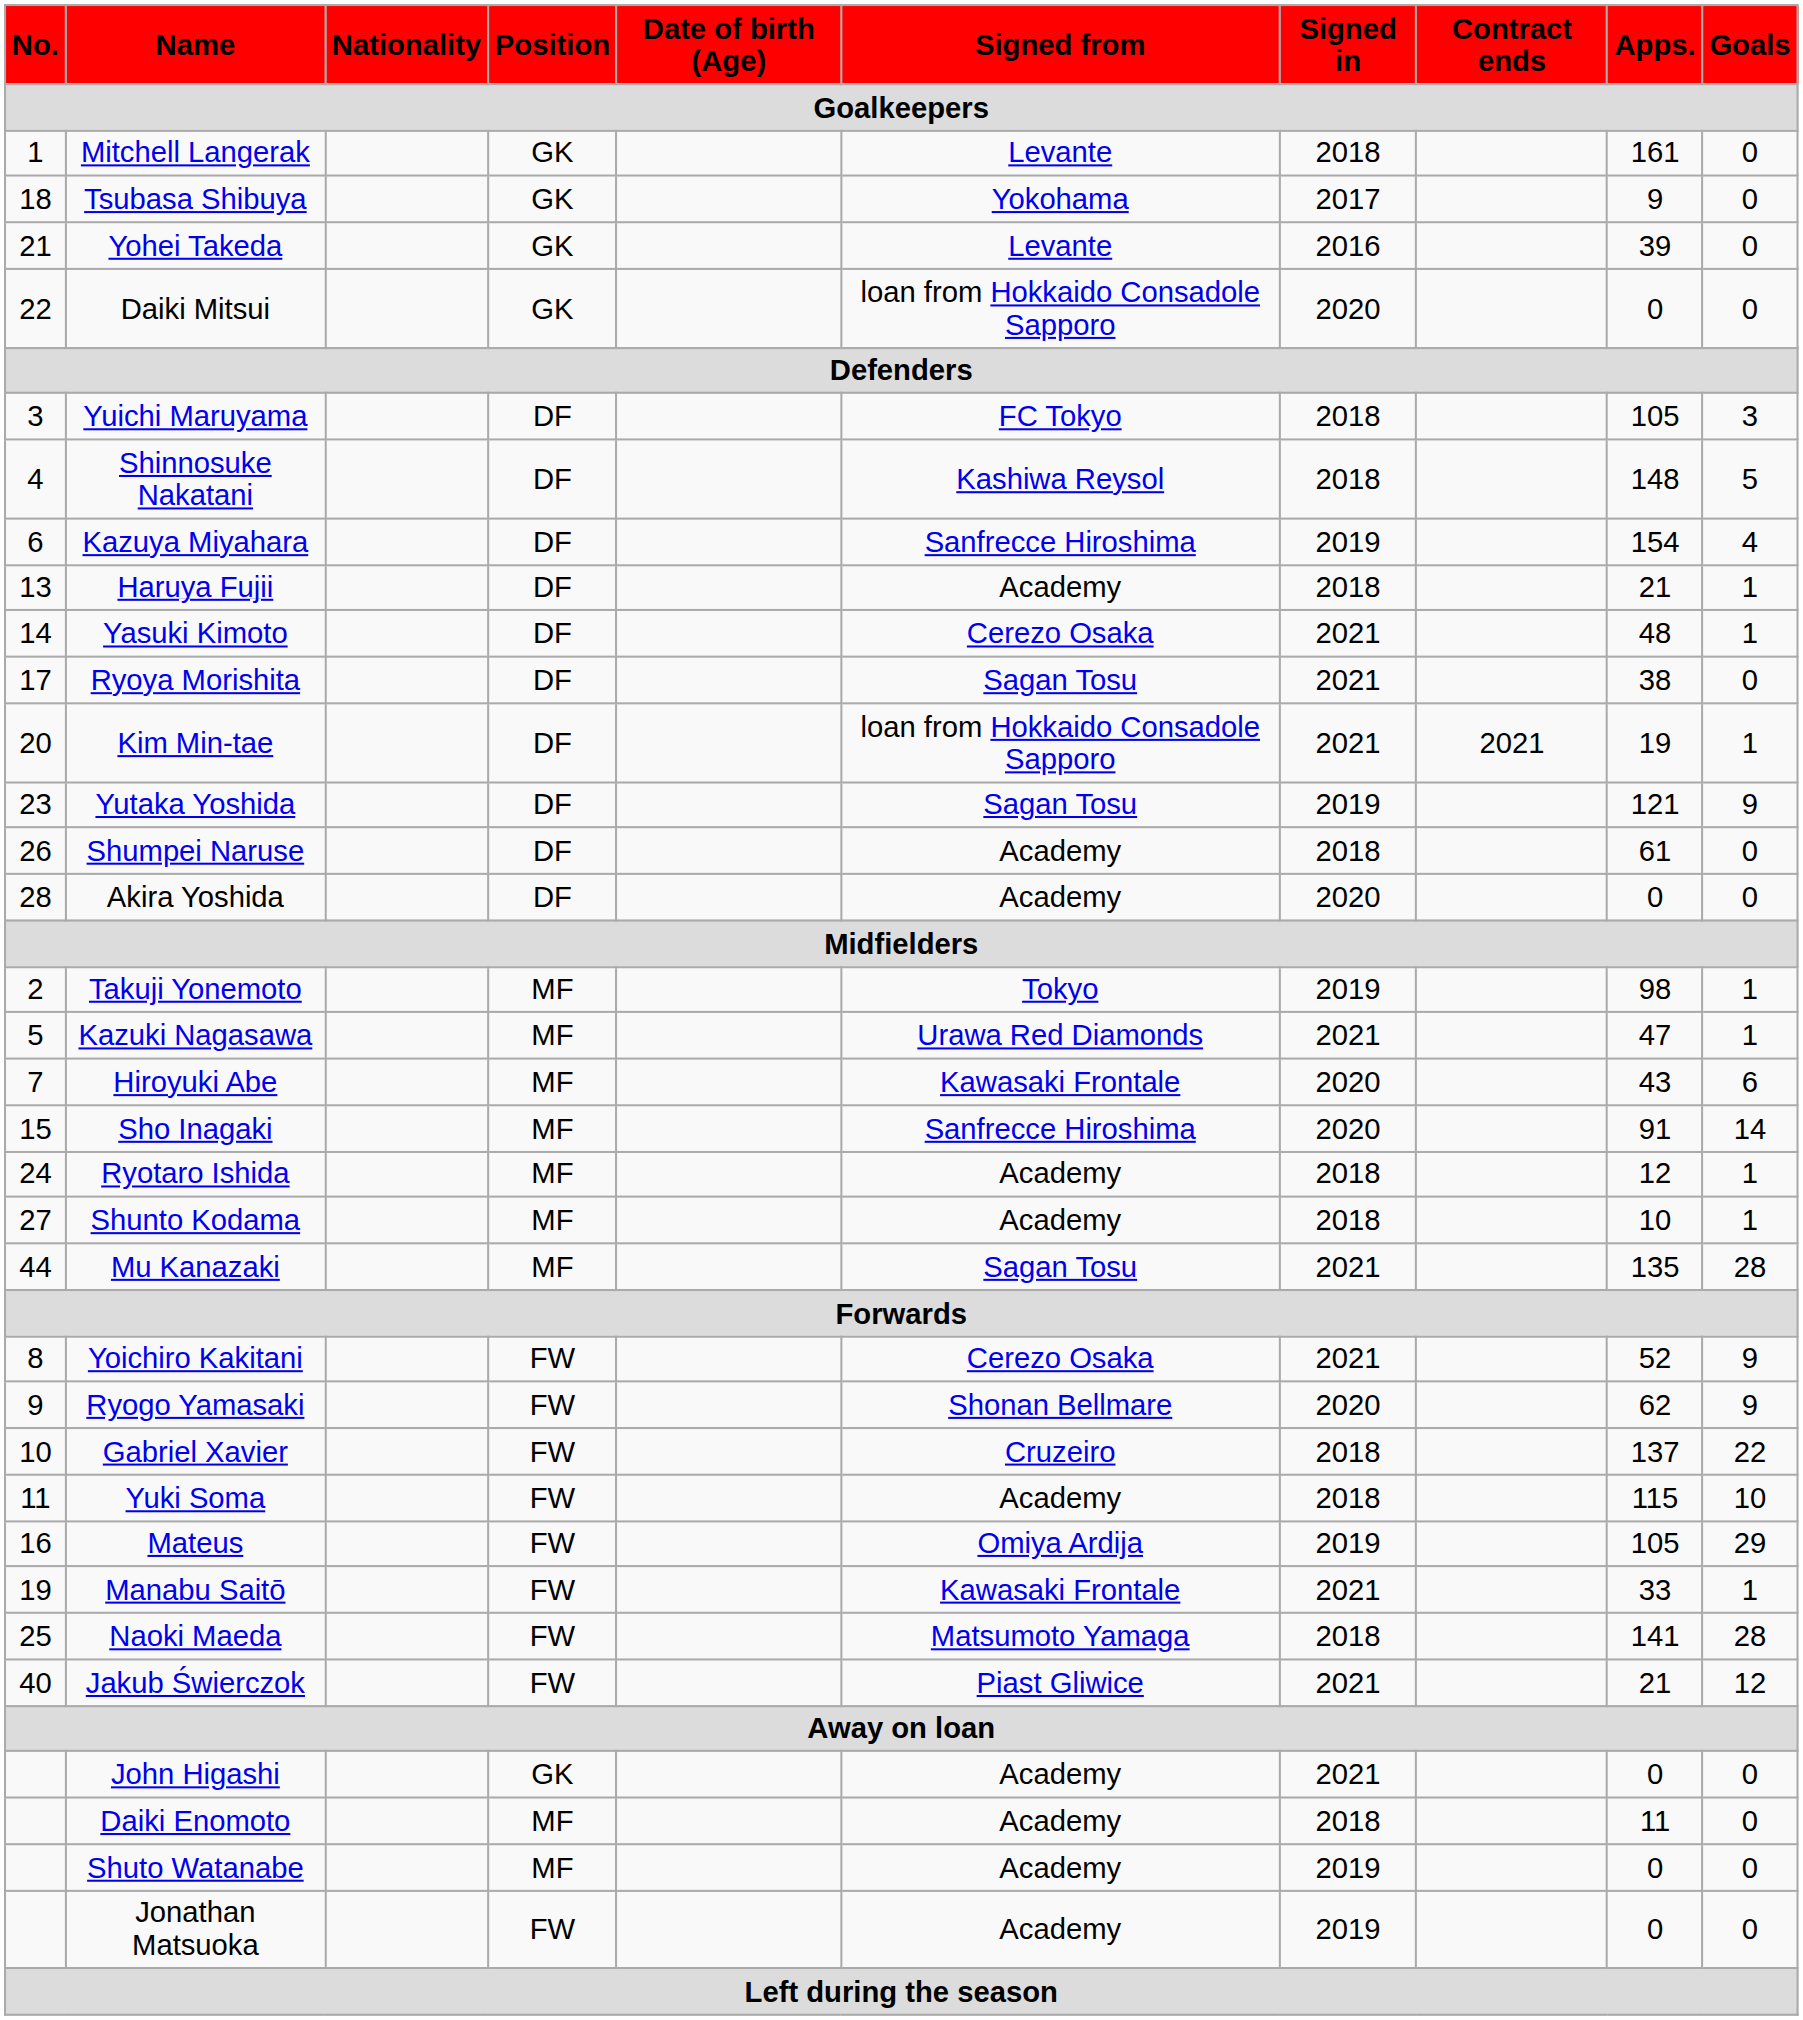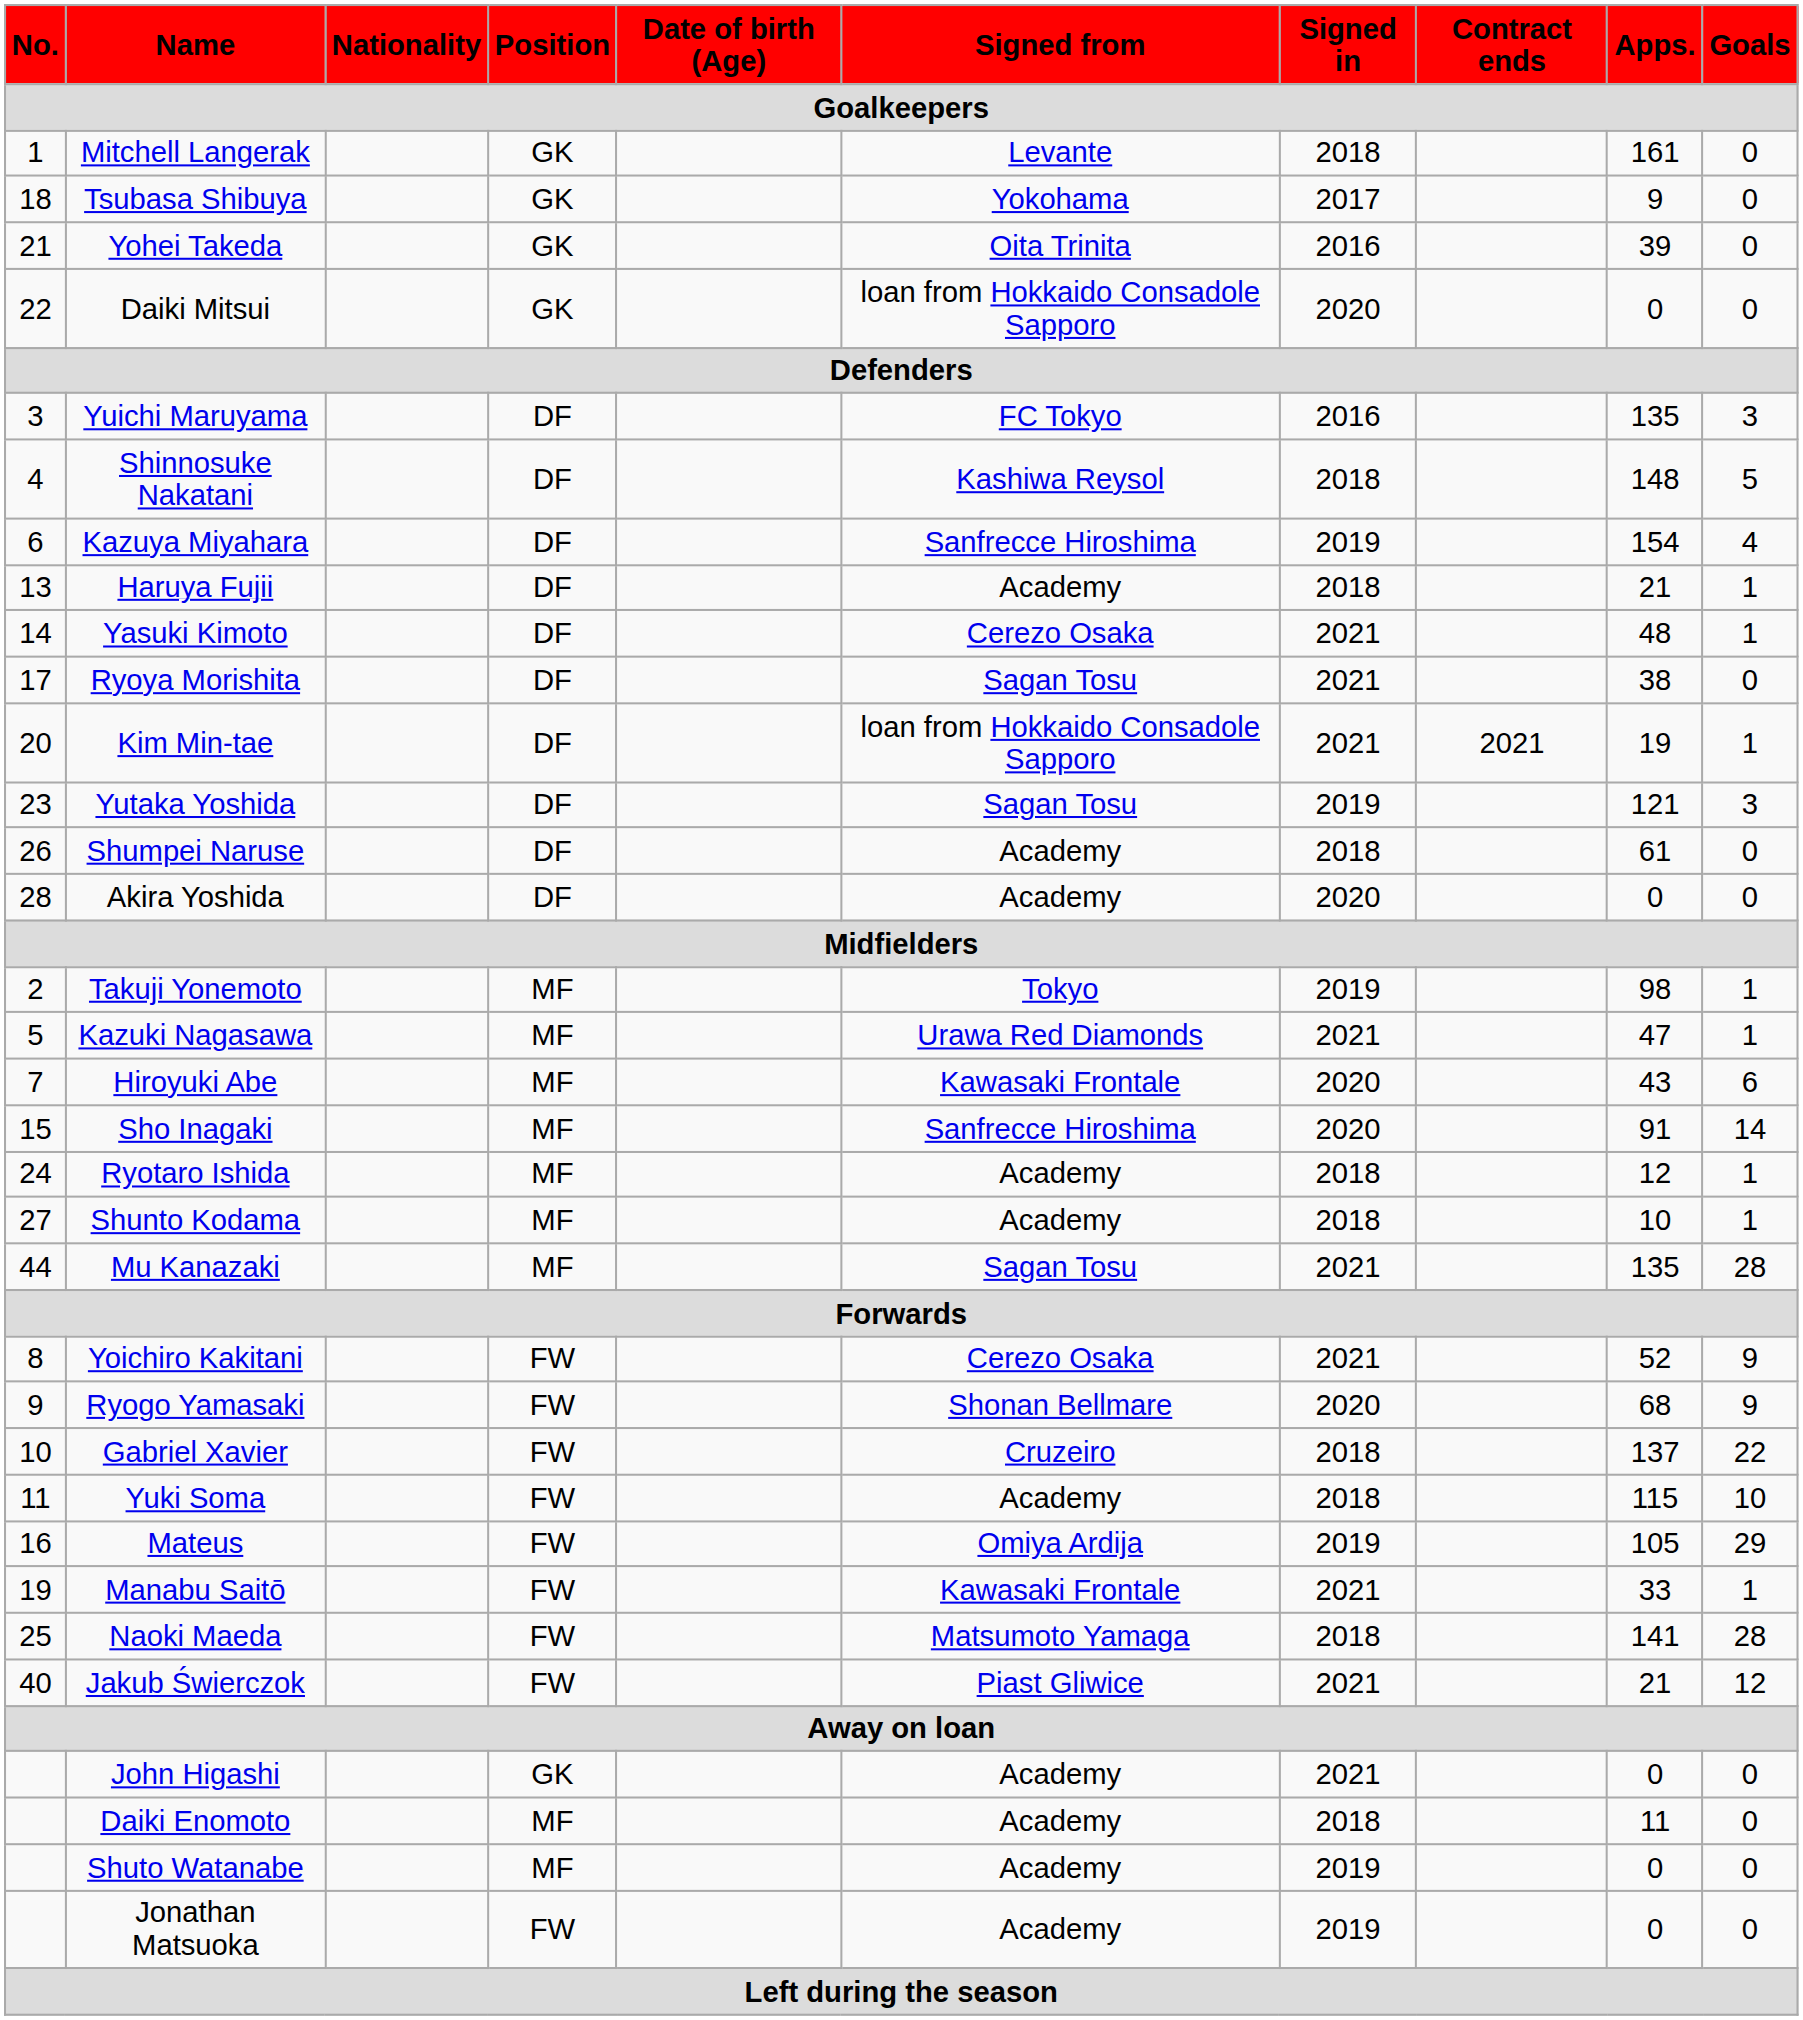Yohei Takeda | Signed from: Levante -> Oita Trinita
Yuichi Maruyama | Signed in: 2018 -> 2016
Yuichi Maruyama | Apps.: 105 -> 135
Yutaka Yoshida | Goals: 9 -> 3
Ryogo Yamasaki | Apps.: 62 -> 68
